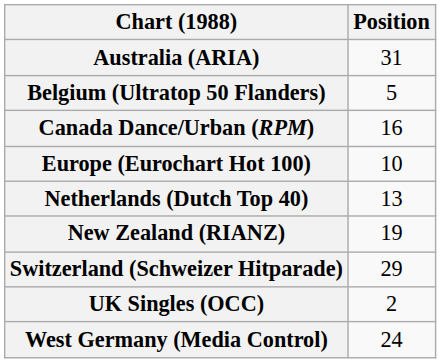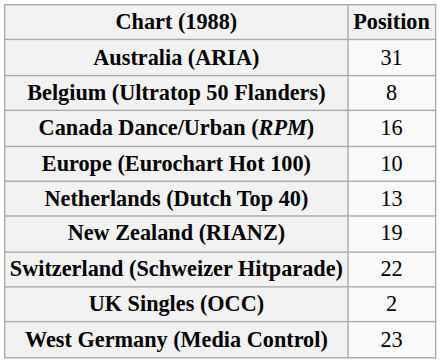Belgium (Ultratop 50 Flanders) | Position: 5 -> 8
Switzerland (Schweizer Hitparade) | Position: 29 -> 22
West Germany (Media Control) | Position: 24 -> 23
